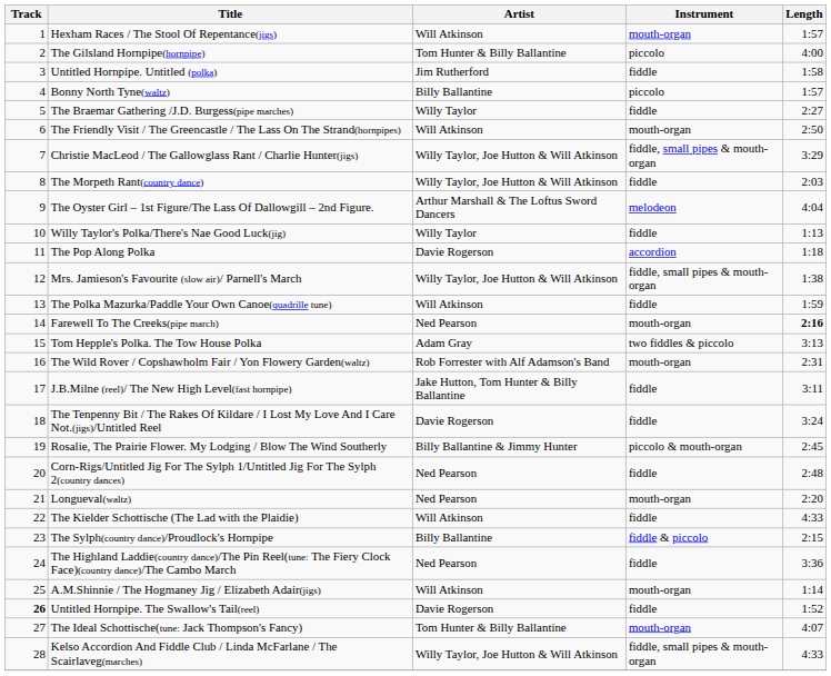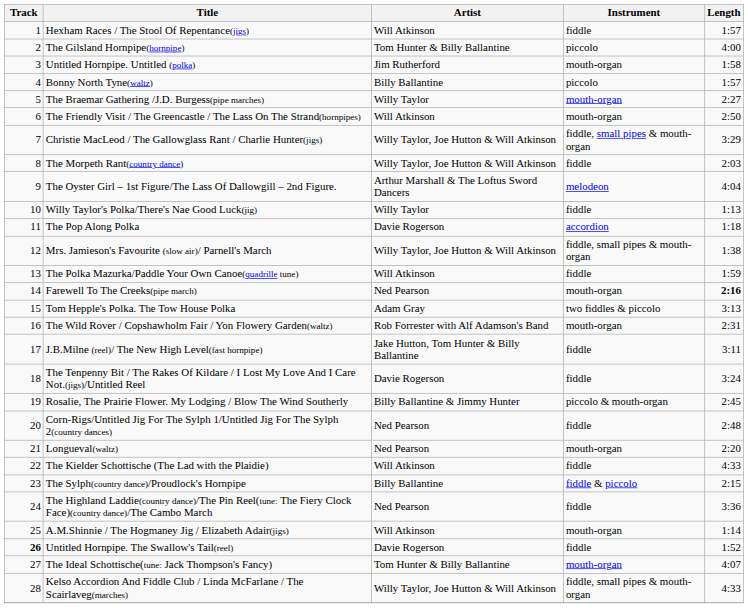Hexham Races / The Stool Of Repentance(jigs) | Instrument: mouth-organ -> fiddle
Untitled Hornpipe. Untitled (polka) | Instrument: fiddle -> mouth-organ
The Braemar Gathering /J.D. Burgess(pipe marches) | Instrument: fiddle -> mouth-organ
